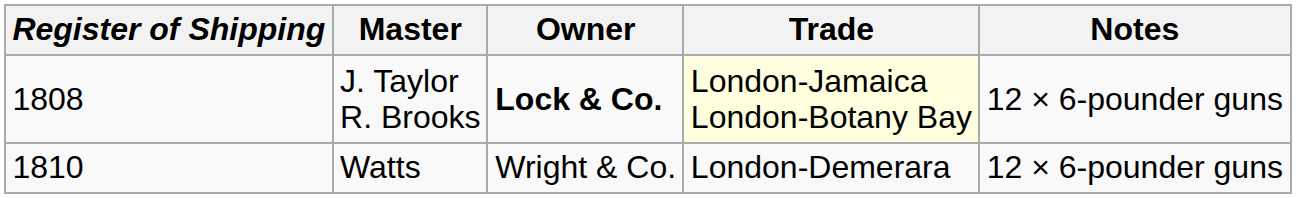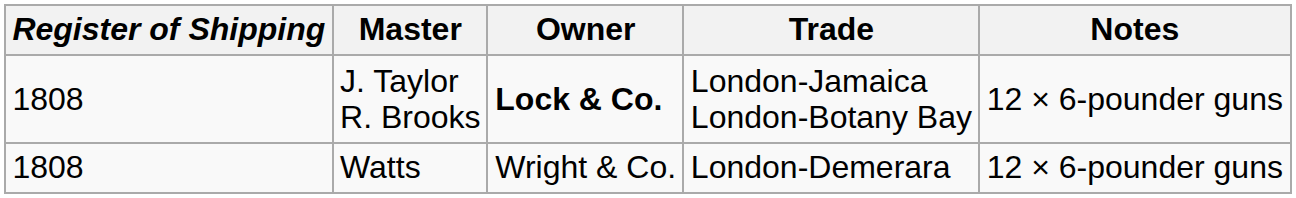J. Taylor R. Brooks | Trade: lightyellow background -> no background
Watts | Register of Shipping: 1810 -> 1808
